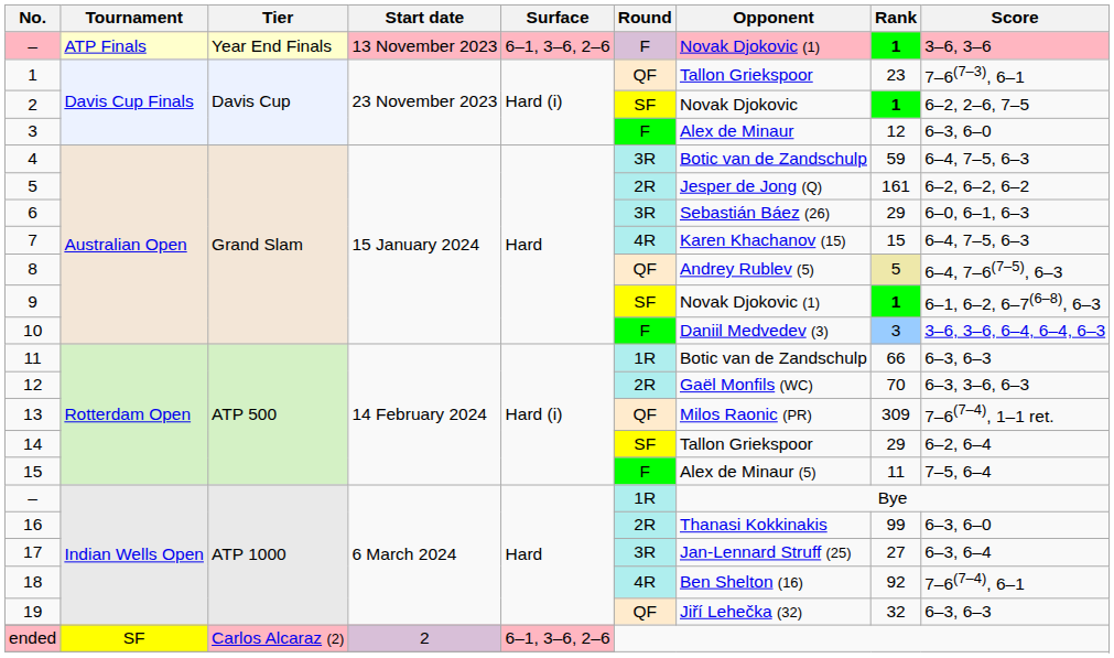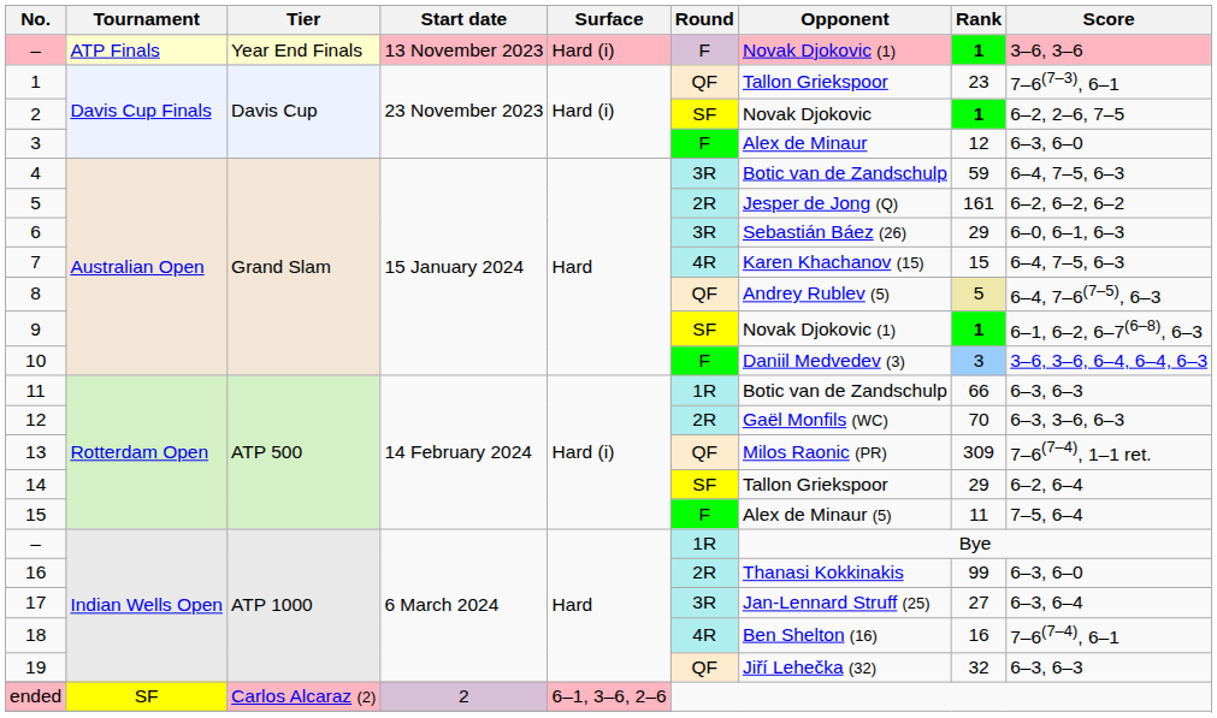– / ATP Finals | Surface: 6–1, 3–6, 2–6 -> Hard (i)
18 | Rank: 92 -> 16
